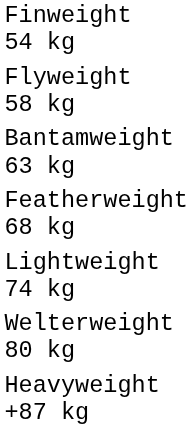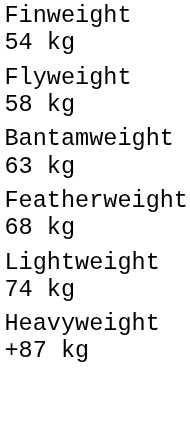- row: Welterweight 80 kg
